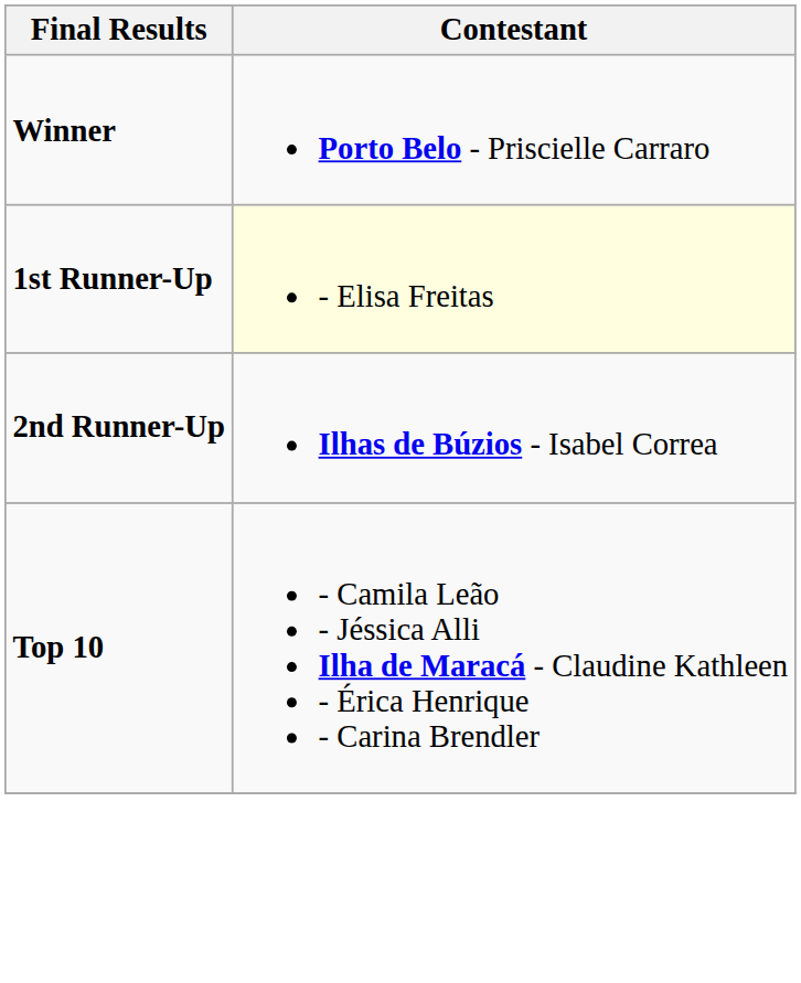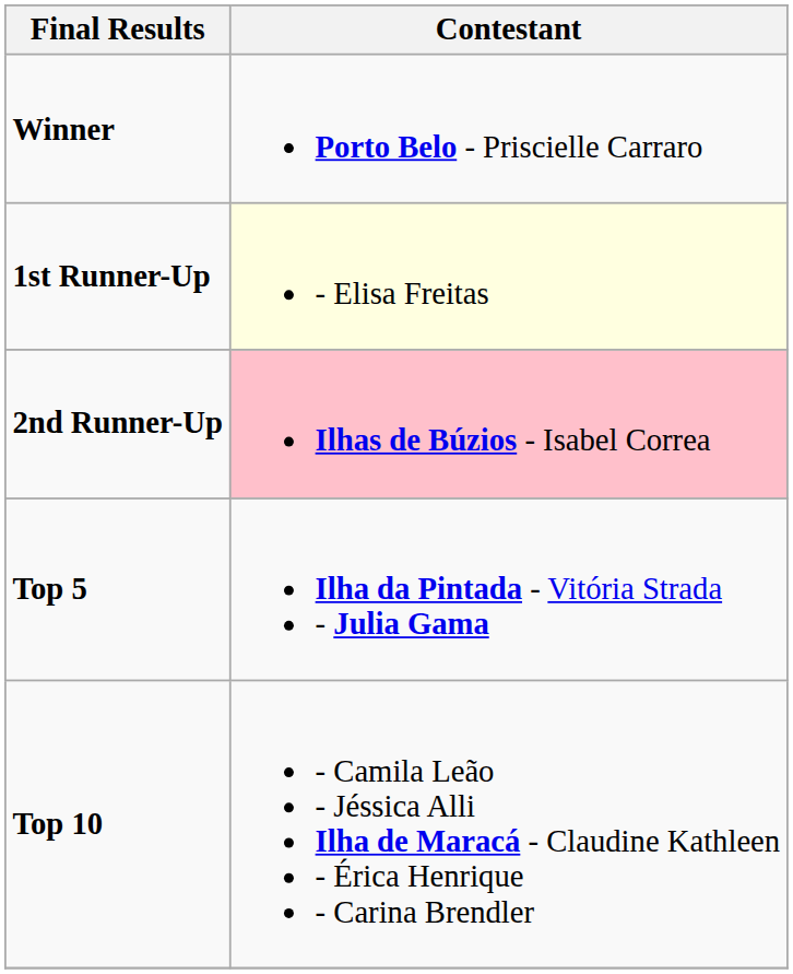2nd Runner-Up | Contestant: no background -> pink background
+ row: Top 5 | Ilha da Pintada - Vitória Strada - Julia Gama
